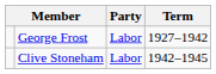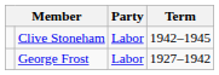rows swapped: George Frost <-> Clive Stoneham
